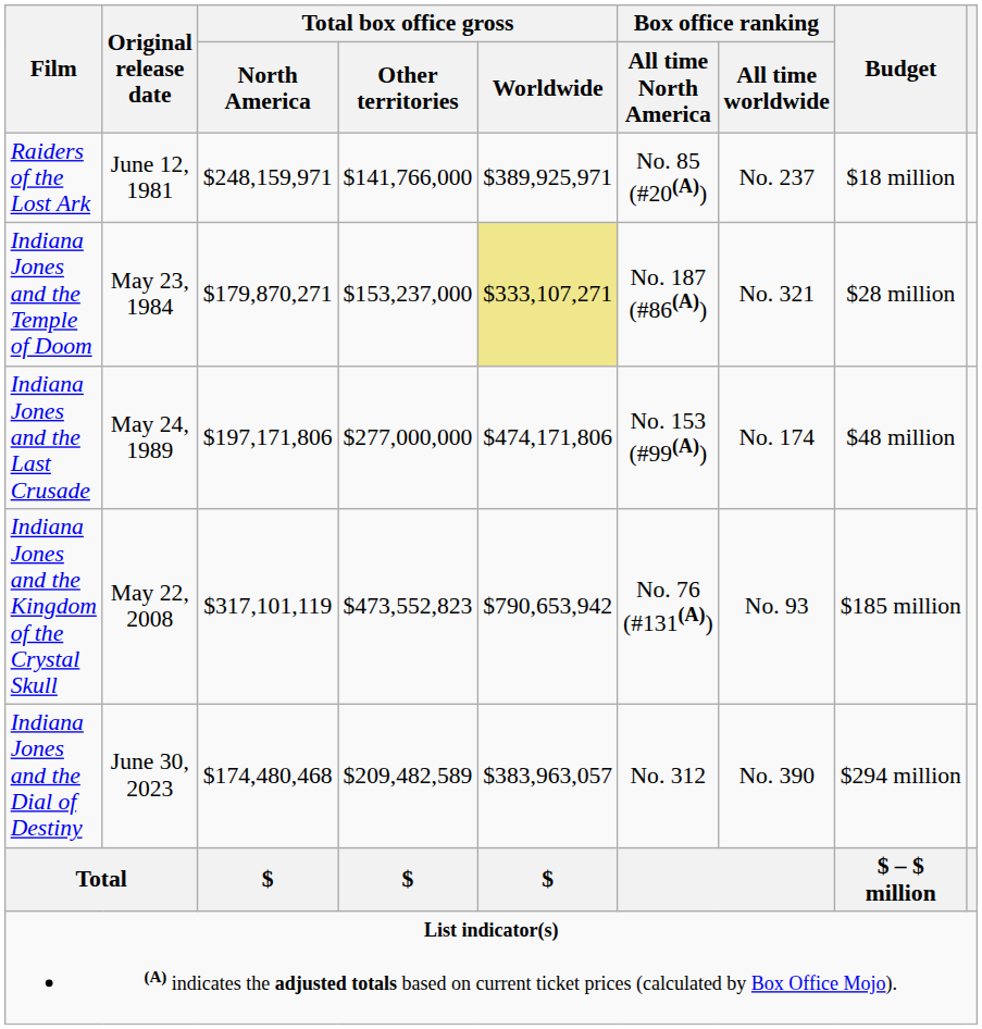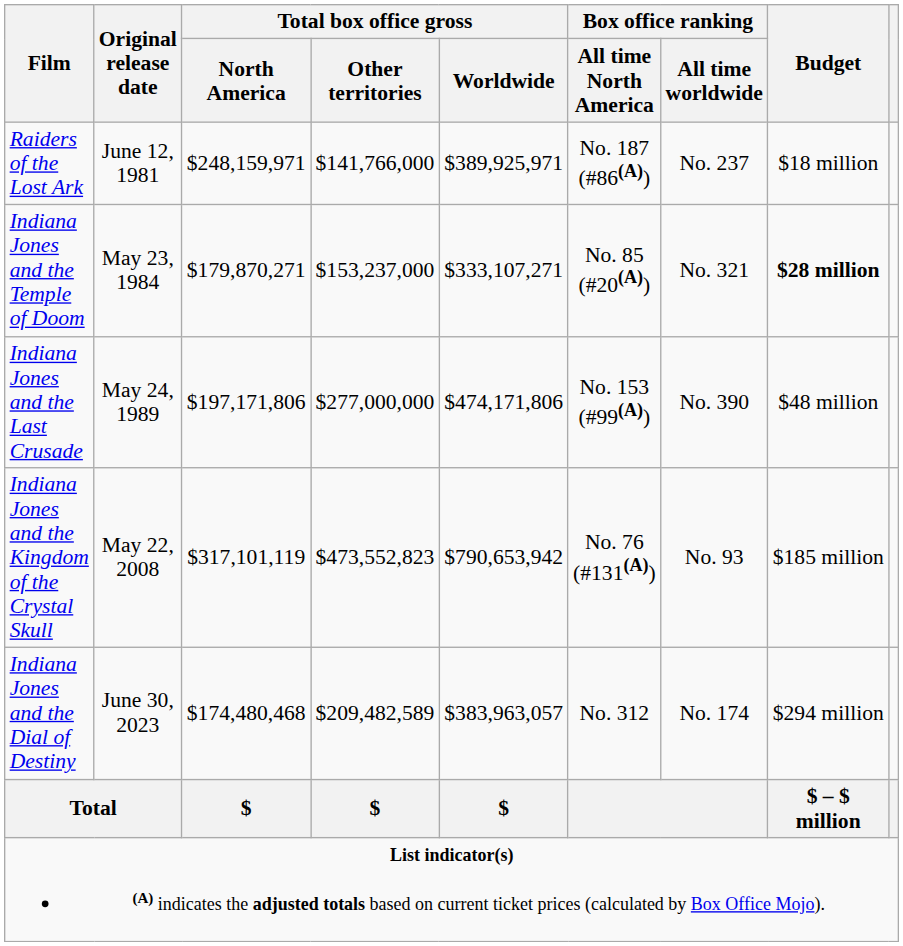Raiders of the Lost Ark | Box office ranking / All time North America: No. 85 (#20(A)) -> No. 187 (#86(A))
Indiana Jones and the Temple of Doom | Total box office gross / Worldwide: khaki background -> no background
Indiana Jones and the Temple of Doom | Box office ranking / All time North America: No. 187 (#86(A)) -> No. 85 (#20(A))
Indiana Jones and the Temple of Doom | Budget: normal -> bold
Indiana Jones and the Last Crusade | Box office ranking / All time worldwide: No. 174 -> No. 390
Indiana Jones and the Dial of Destiny | Box office ranking / All time worldwide: No. 390 -> No. 174
